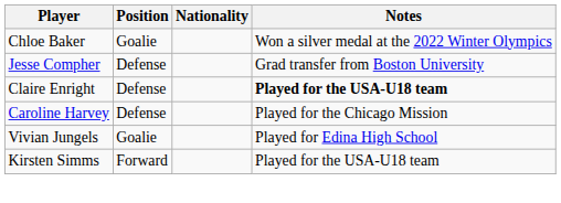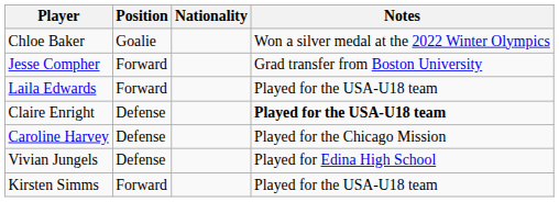Jesse Compher | Position: Defense -> Forward
+ row: Laila Edwards | Forward | Played for the USA-U18 team
Vivian Jungels | Position: Goalie -> Defense
